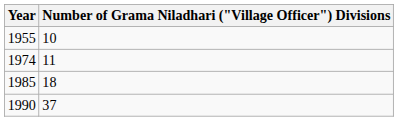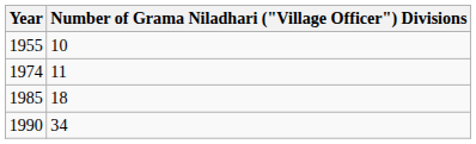1990 | Number of Grama Niladhari ("Village Officer") Divisions: 37 -> 34
